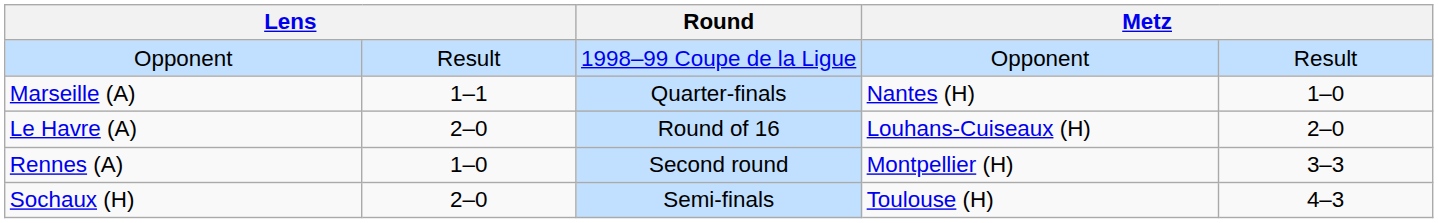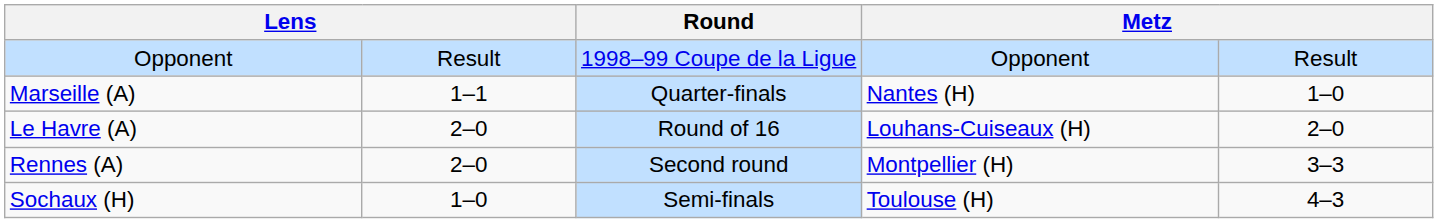Rennes (A) | column 2: 1–0 -> 2–0
Sochaux (H) | column 2: 2–0 -> 1–0
